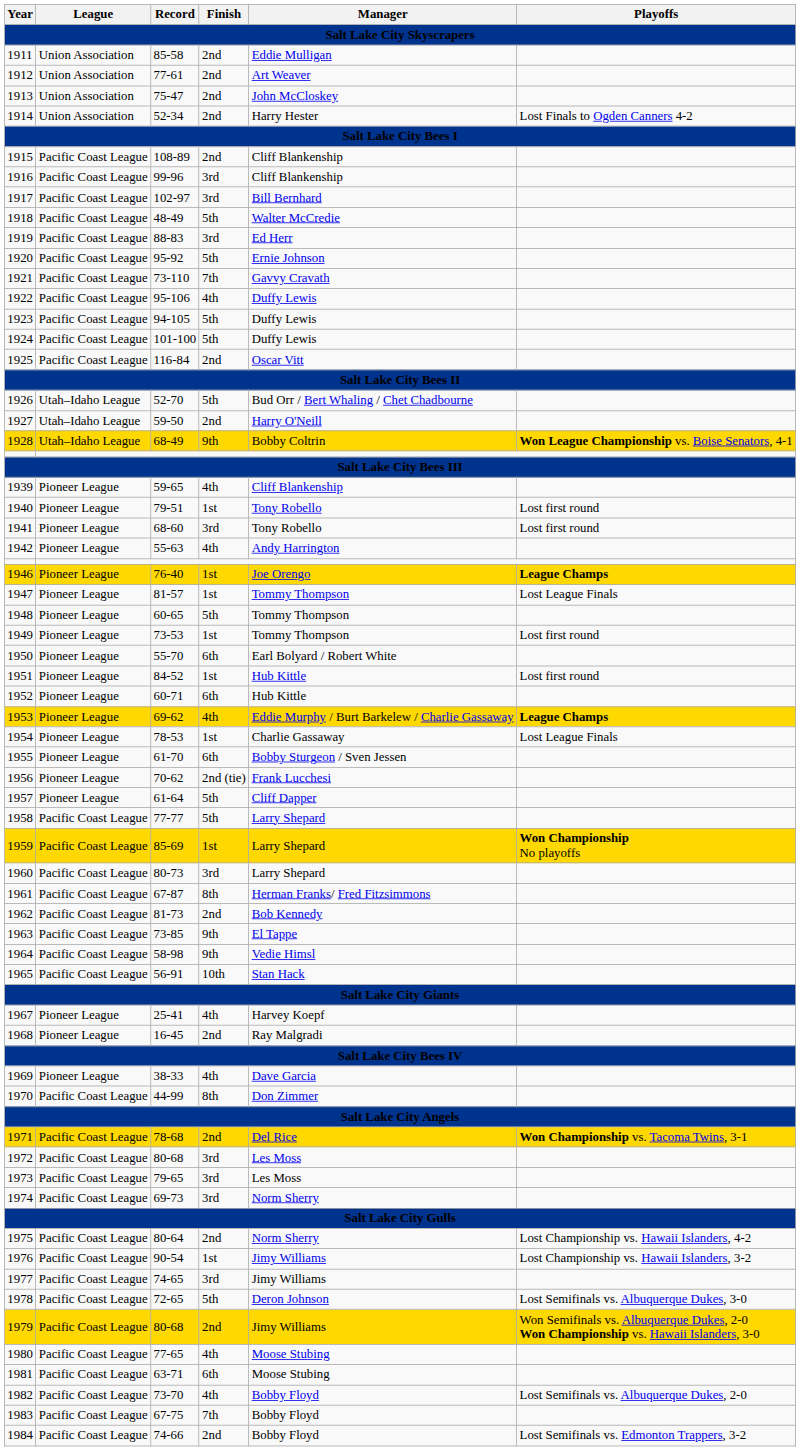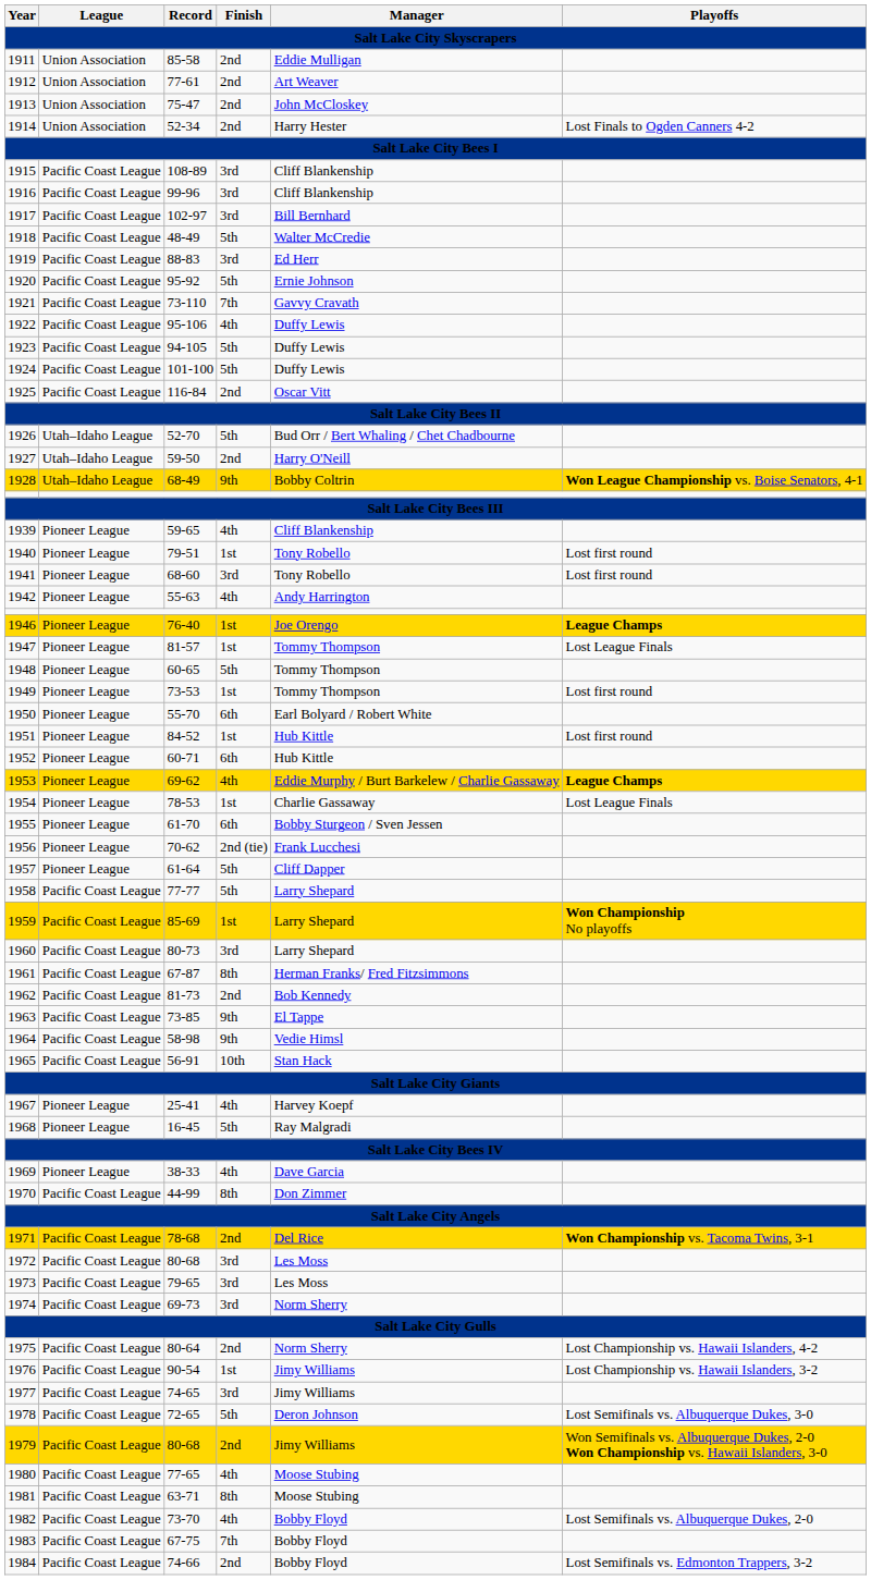1915 | Finish: 2nd -> 3rd
1968 | Finish: 2nd -> 5th
1981 | Finish: 6th -> 8th
